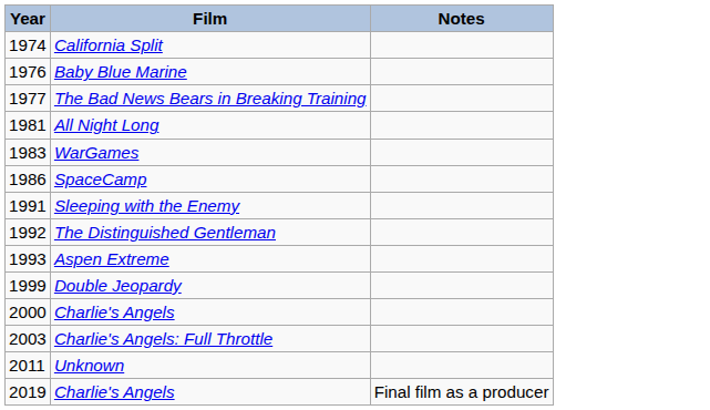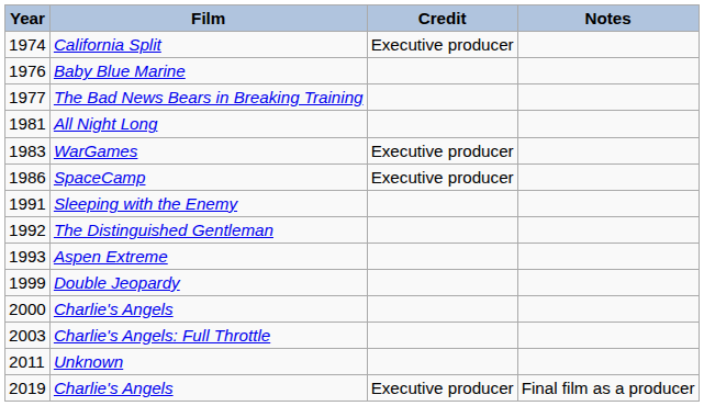+ column: Credit | Executive producer | Executive producer | Executive producer | Executive producer
